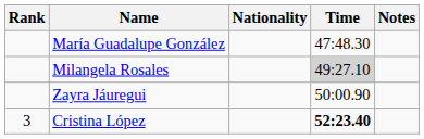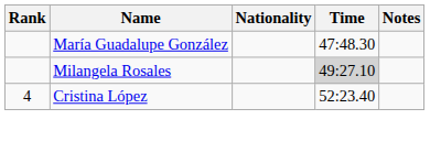- row: Zayra Jáuregui | 50:00.90
Cristina López | Rank: 3 -> 4
Cristina López | Time: bold -> normal
